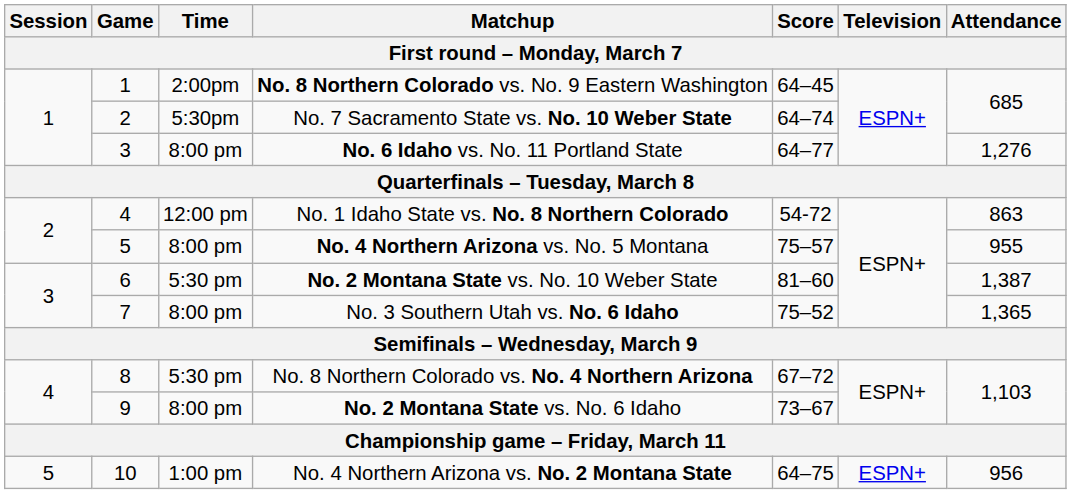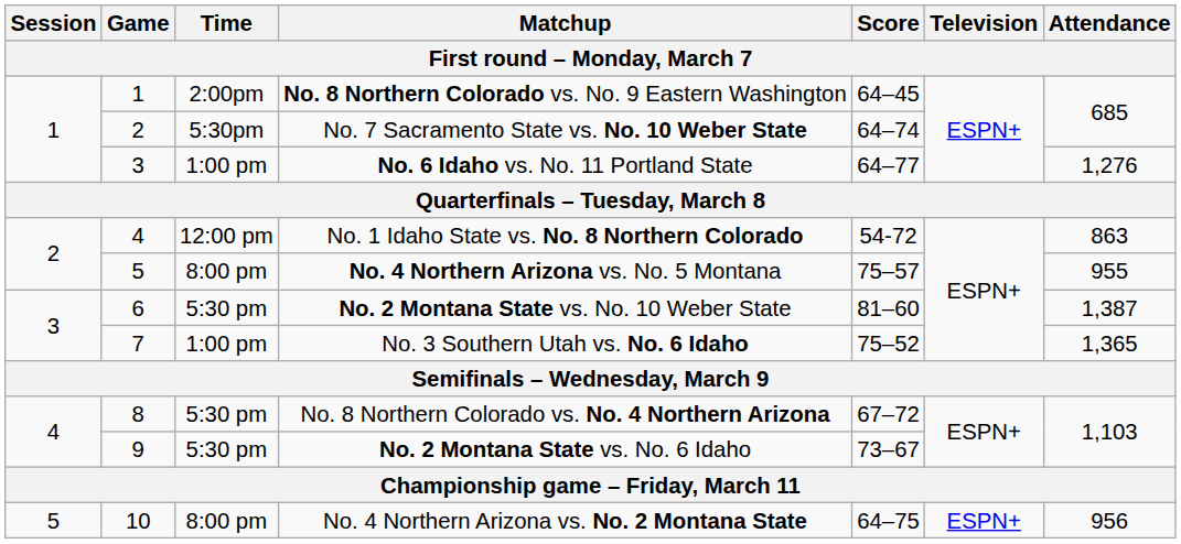No. 6 Idaho vs. No. 11 Portland State | Time: 8:00 pm -> 1:00 pm
No. 3 Southern Utah vs. No. 6 Idaho | Time: 8:00 pm -> 1:00 pm
No. 2 Montana State vs. No. 6 Idaho | Time: 8:00 pm -> 5:30 pm
No. 4 Northern Arizona vs. No. 2 Montana State | Time: 1:00 pm -> 8:00 pm
